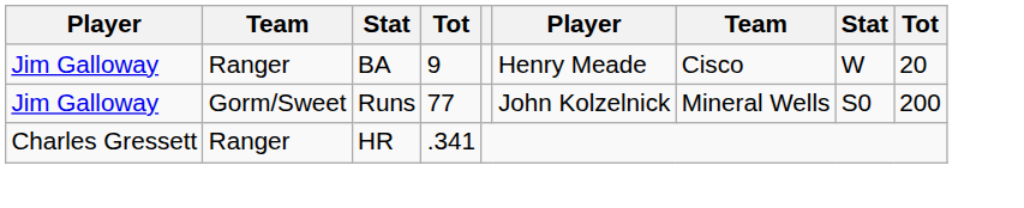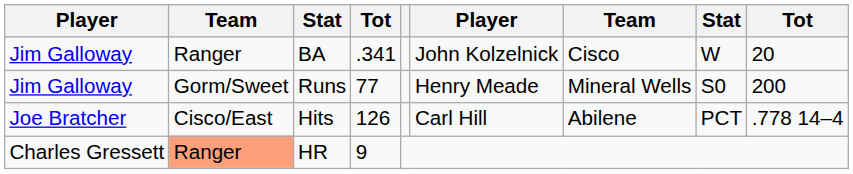BA | column 4: 9 -> .341
BA | column 6: Henry Meade -> John Kolzelnick
Runs | column 6: John Kolzelnick -> Henry Meade
+ row: Joe Bratcher | Cisco/East | Hits | 126 | Carl Hill | Abilene | PCT | .778 14–4
HR | column 2: no background -> lightsalmon background
HR | column 4: .341 -> 9
